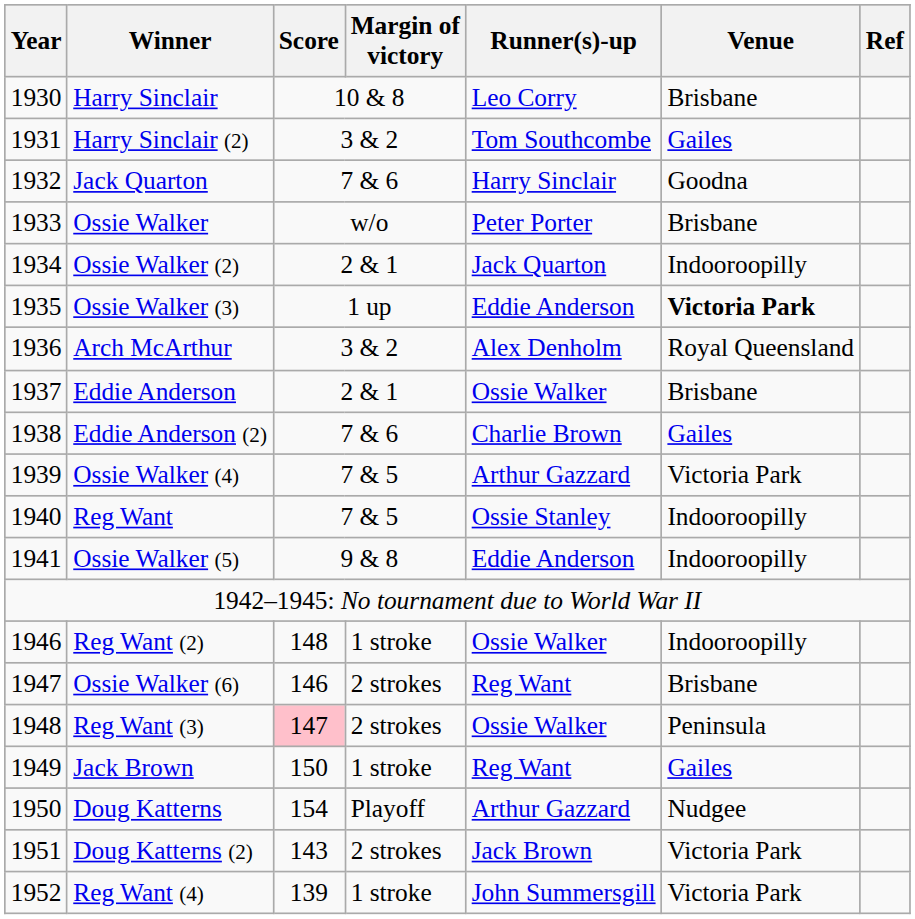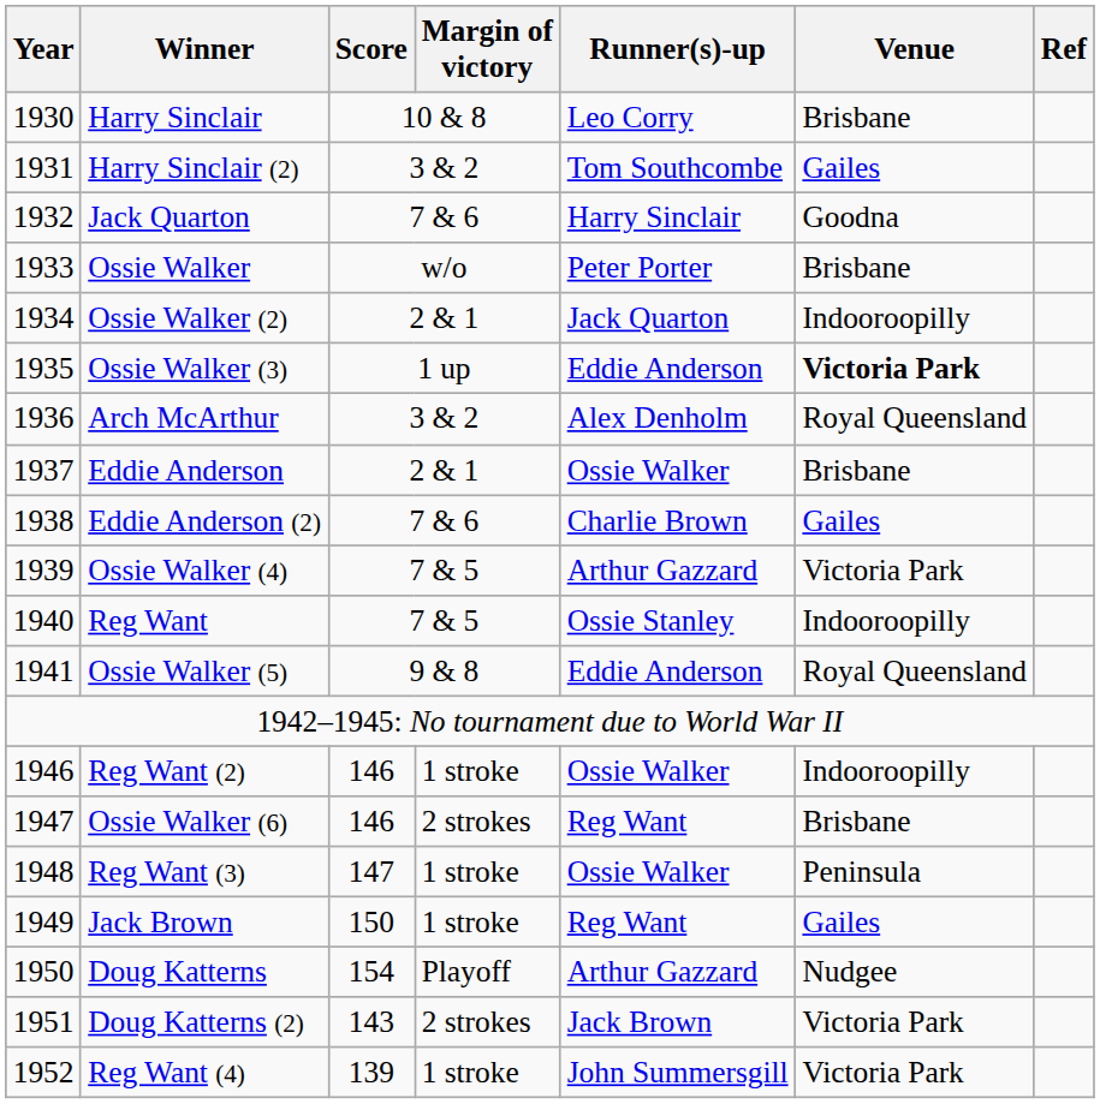Ossie Walker (5) | Venue: Indooroopilly -> Royal Queensland
Reg Want (2) | Score: 148 -> 146
Reg Want (3) | Score: pink background -> no background
Reg Want (3) | Margin of victory: 2 strokes -> 1 stroke
